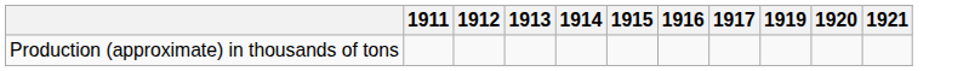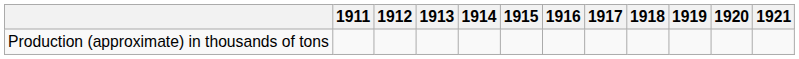+ column: 1918
